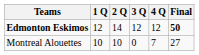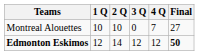rows swapped: Edmonton Eskimos <-> Montreal Alouettes
